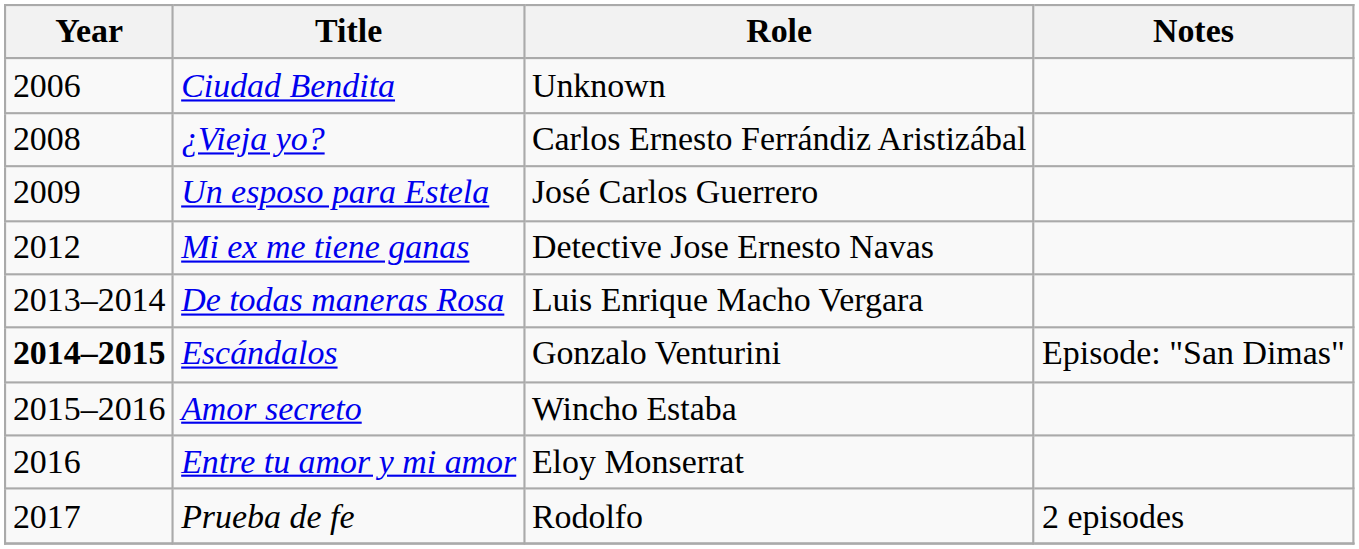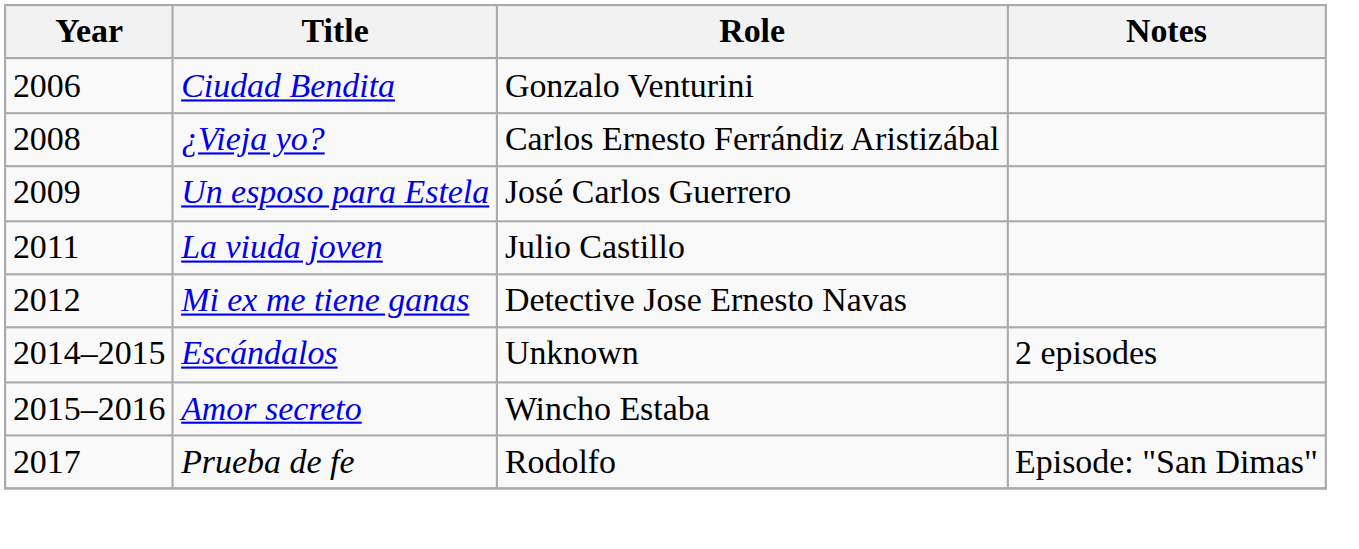Ciudad Bendita | Role: Unknown -> Gonzalo Venturini
+ row: 2011 | La viuda joven | Julio Castillo
- row: 2013–2014 | De todas maneras Rosa | Luis Enrique Macho Vergara
Escándalos | Year: bold -> normal
Escándalos | Role: Gonzalo Venturini -> Unknown
Escándalos | Notes: Episode: "San Dimas" -> 2 episodes
- row: 2016 | Entre tu amor y mi amor | Eloy Monserrat
Prueba de fe | Notes: 2 episodes -> Episode: "San Dimas"
